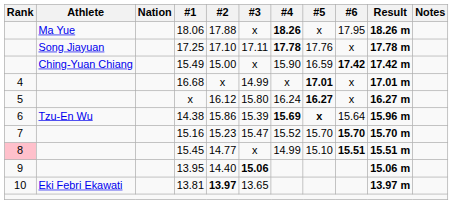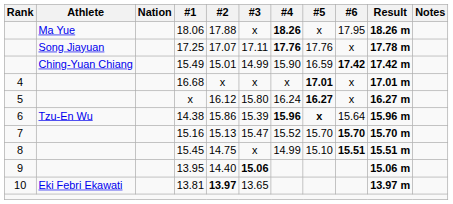17.25 | #2: 17.10 -> 17.07
17.25 | #4: 17.78 -> 17.76
15.49 | #2: 15.00 -> 15.01
15.49 | #3: x -> 14.99
16.68 | #3: 14.99 -> x
14.38 | #4: 15.69 -> 15.96
15.16 | #2: 15.23 -> 15.13
15.45 | Rank: pink background -> no background
15.45 | #2: 14.77 -> 14.75
